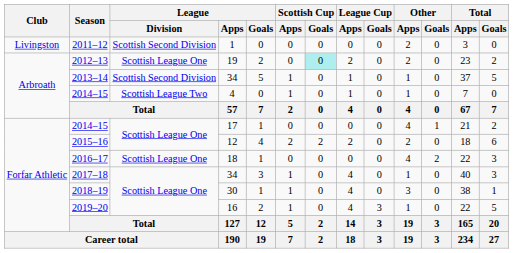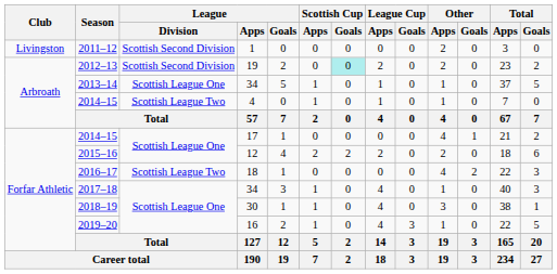2012–13 | League / Division: Scottish League One -> Scottish Second Division
2013–14 | League / Division: Scottish Second Division -> Scottish League One
2016–17 | League / Division: Scottish League One -> Scottish League Two
